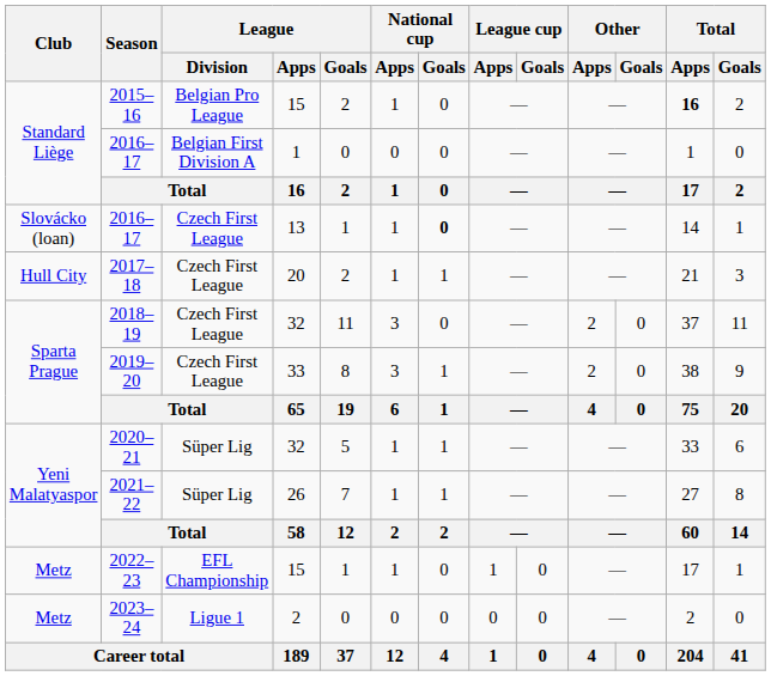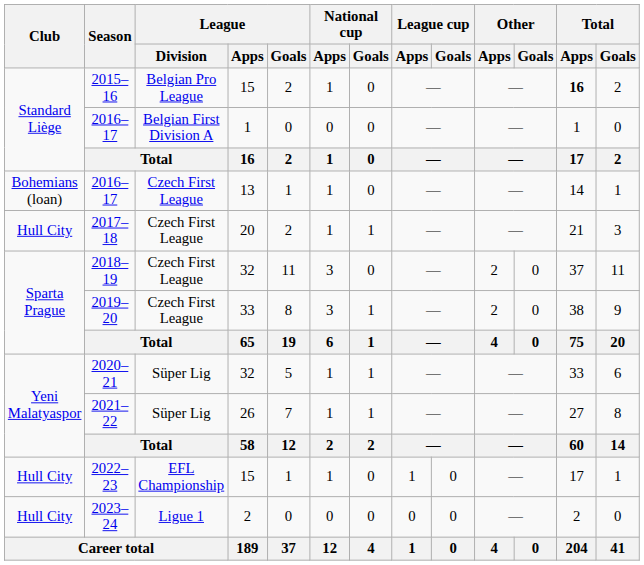2016–17 / 13 | Club: Slovácko (loan) -> Bohemians (loan)
2016–17 / 13 | National cup / Goals: bold -> normal
2022–23 | Club: Metz -> Hull City
2023–24 | Club: Metz -> Hull City
